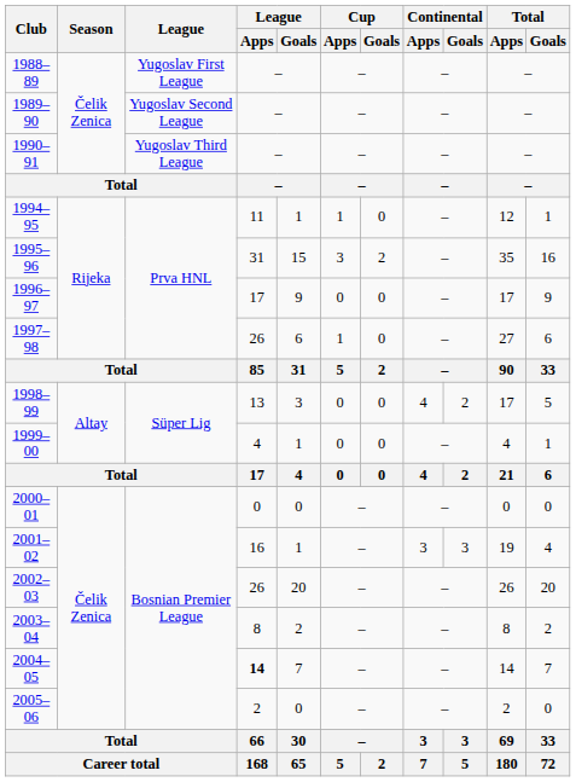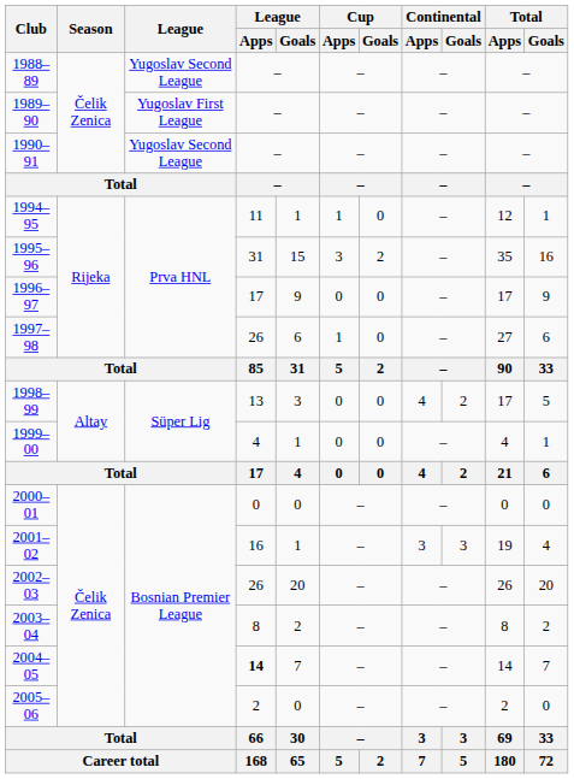1988–89 | League: Yugoslav First League -> Yugoslav Second League
1989–90 | League: Yugoslav Second League -> Yugoslav First League
1990–91 | League: Yugoslav Third League -> Yugoslav Second League
